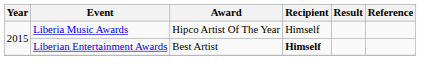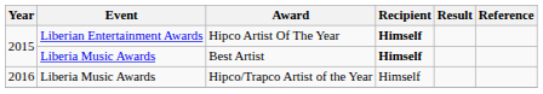Hipco Artist Of The Year | Event: Liberia Music Awards -> Liberian Entertainment Awards
Hipco Artist Of The Year | Recipient: normal -> bold
Best Artist | Event: Liberian Entertainment Awards -> Liberia Music Awards
+ row: 2016 | Liberia Music Awards | Hipco/Trapco Artist of the Year | Himself
